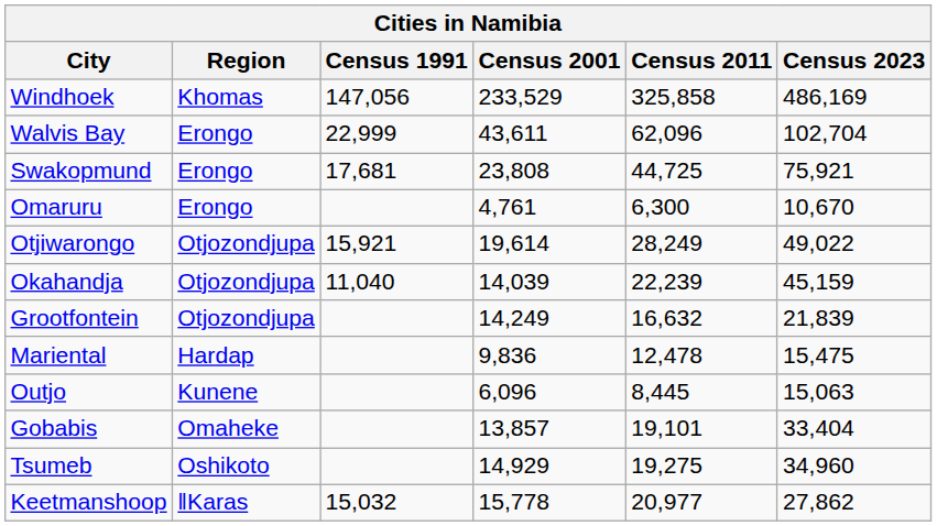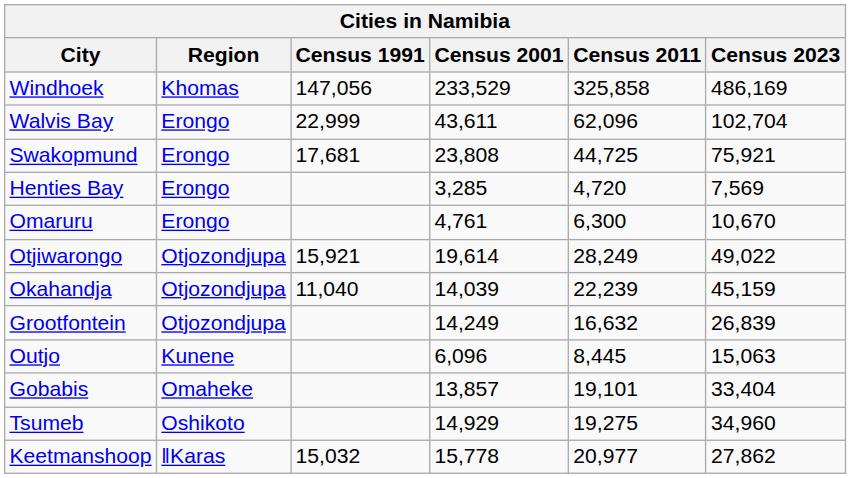+ row: Henties Bay | Erongo | 3,285 | 4,720 | 7,569
Grootfontein | Census 2023: 21,839 -> 26,839
- row: Mariental | Hardap | 9,836 | 12,478 | 15,475
